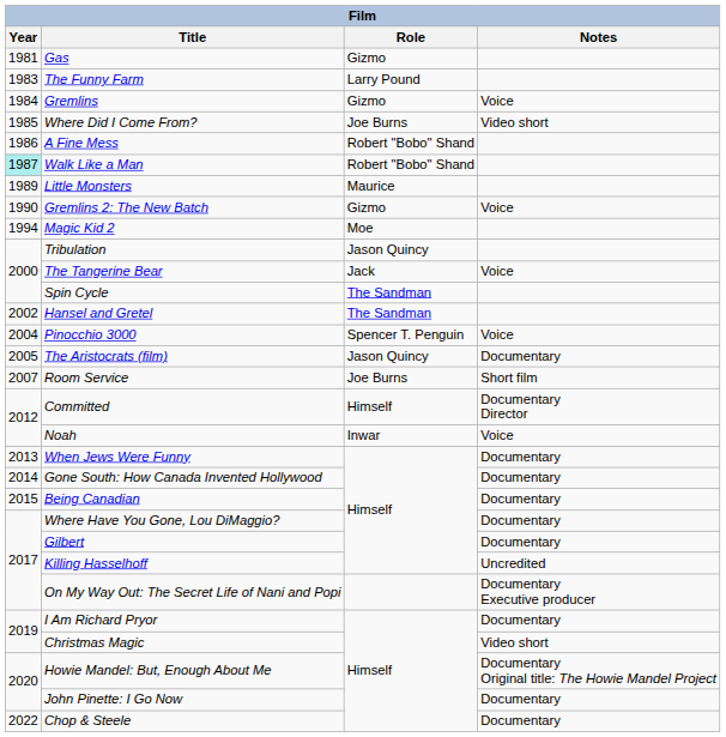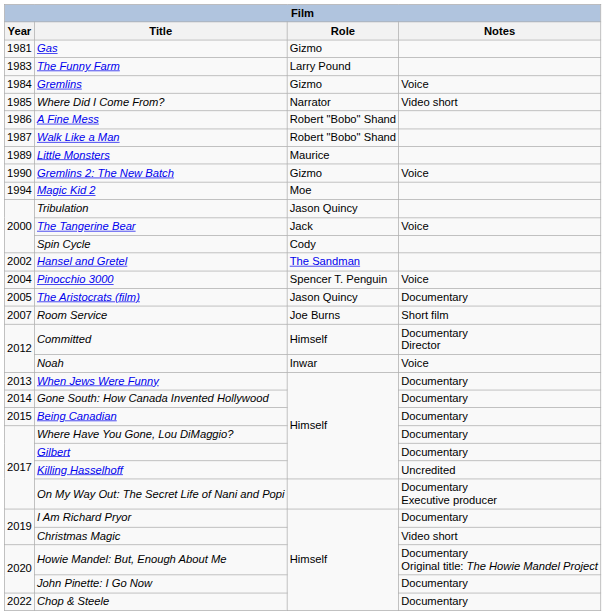Where Did I Come From? | Role: Joe Burns -> Narrator
Walk Like a Man | Year: paleturquoise background -> no background
Spin Cycle | Role: The Sandman -> Cody
